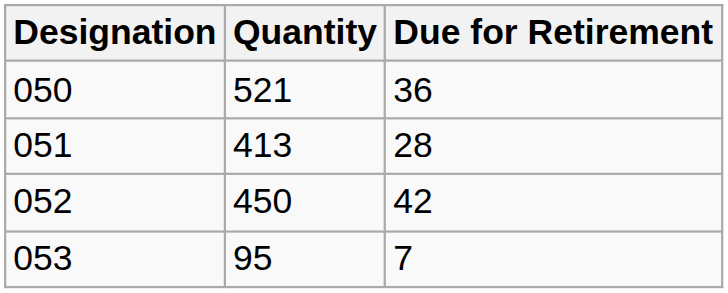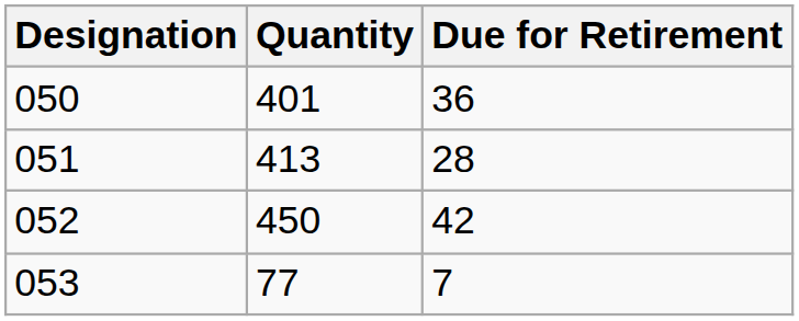050 | Quantity: 521 -> 401
053 | Quantity: 95 -> 77
